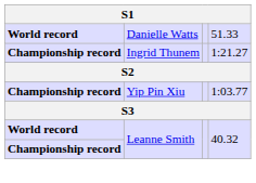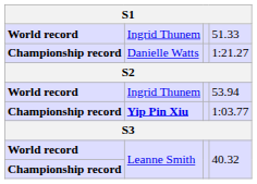51.33 | column 2: Danielle Watts -> Ingrid Thunem
1:21.27 | column 2: Ingrid Thunem -> Danielle Watts
+ row: World record | Ingrid Thunem | 53.94
1:03.77 | column 2: normal -> bold
